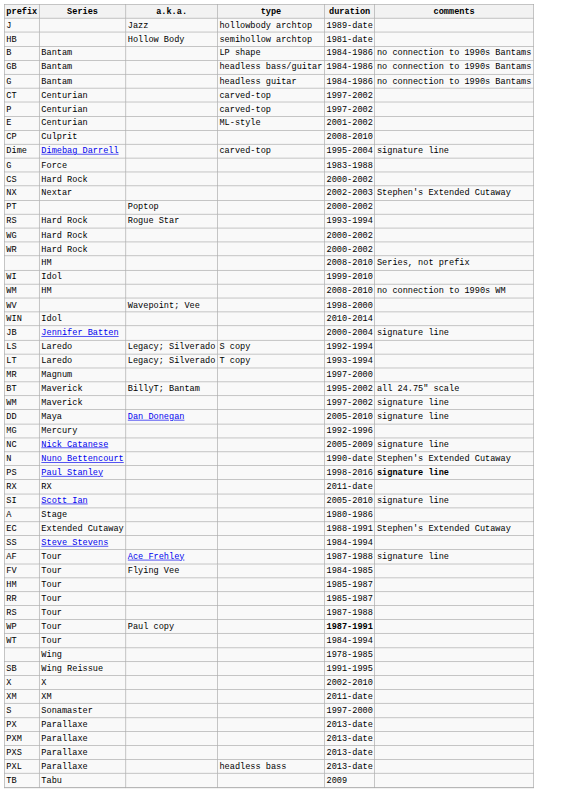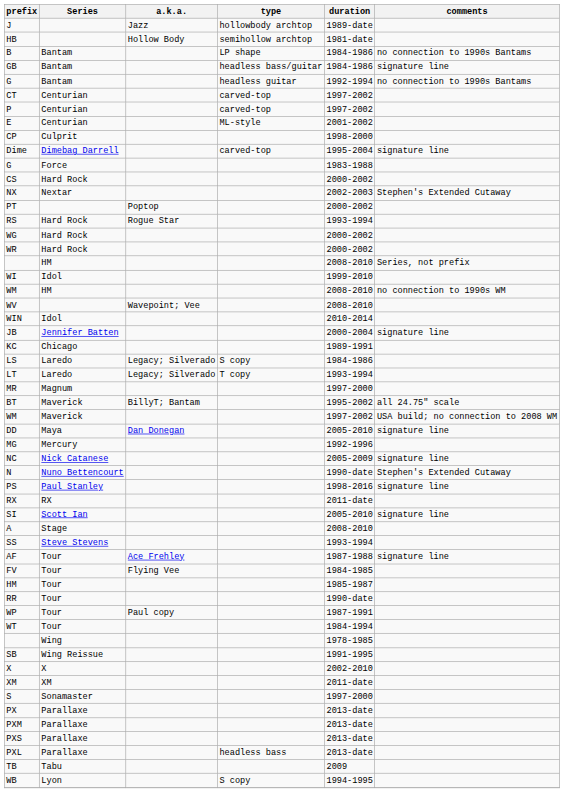GB | comments: no connection to 1990s Bantams -> signature line
G / Bantam | duration: 1984-1986 -> 1992-1994
CP | duration: 2008-2010 -> 1998-2000
WV | duration: 1998-2000 -> 2008-2010
+ row: KC | Chicago | 1989-1991
LS | duration: 1992-1994 -> 1984-1986
WM / Maverick | comments: signature line -> USA build; no connection to 2008 WM
PS | comments: bold -> normal
A | duration: 1980-1986 -> 2008-2010
- row: EC | Extended Cutaway | 1988-1991 | Stephen's Extended Cutaway
SS | duration: 1984-1994 -> 1993-1994
RR | duration: 1985-1987 -> 1990-date
- row: RS | Tour | 1987-1988
WP | duration: bold -> normal
+ row: WB | Lyon | S copy | 1994-1995
